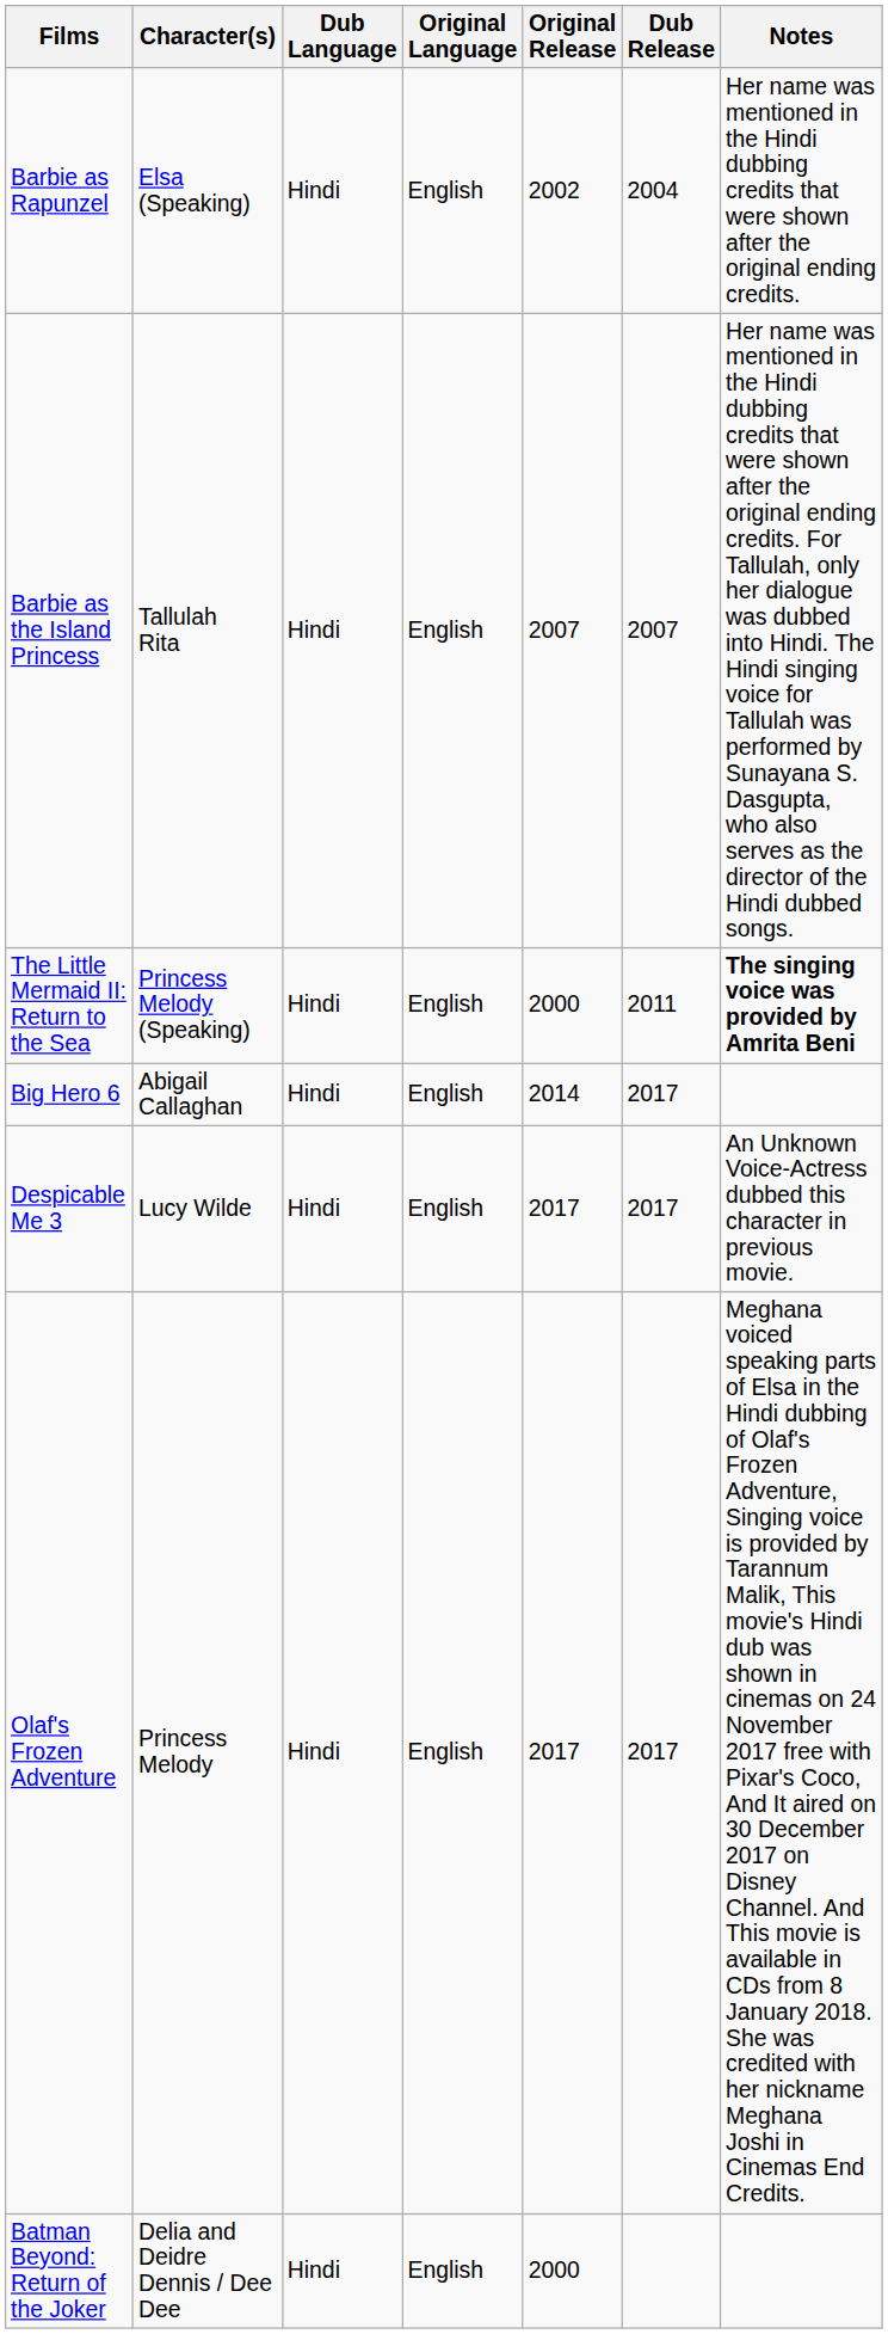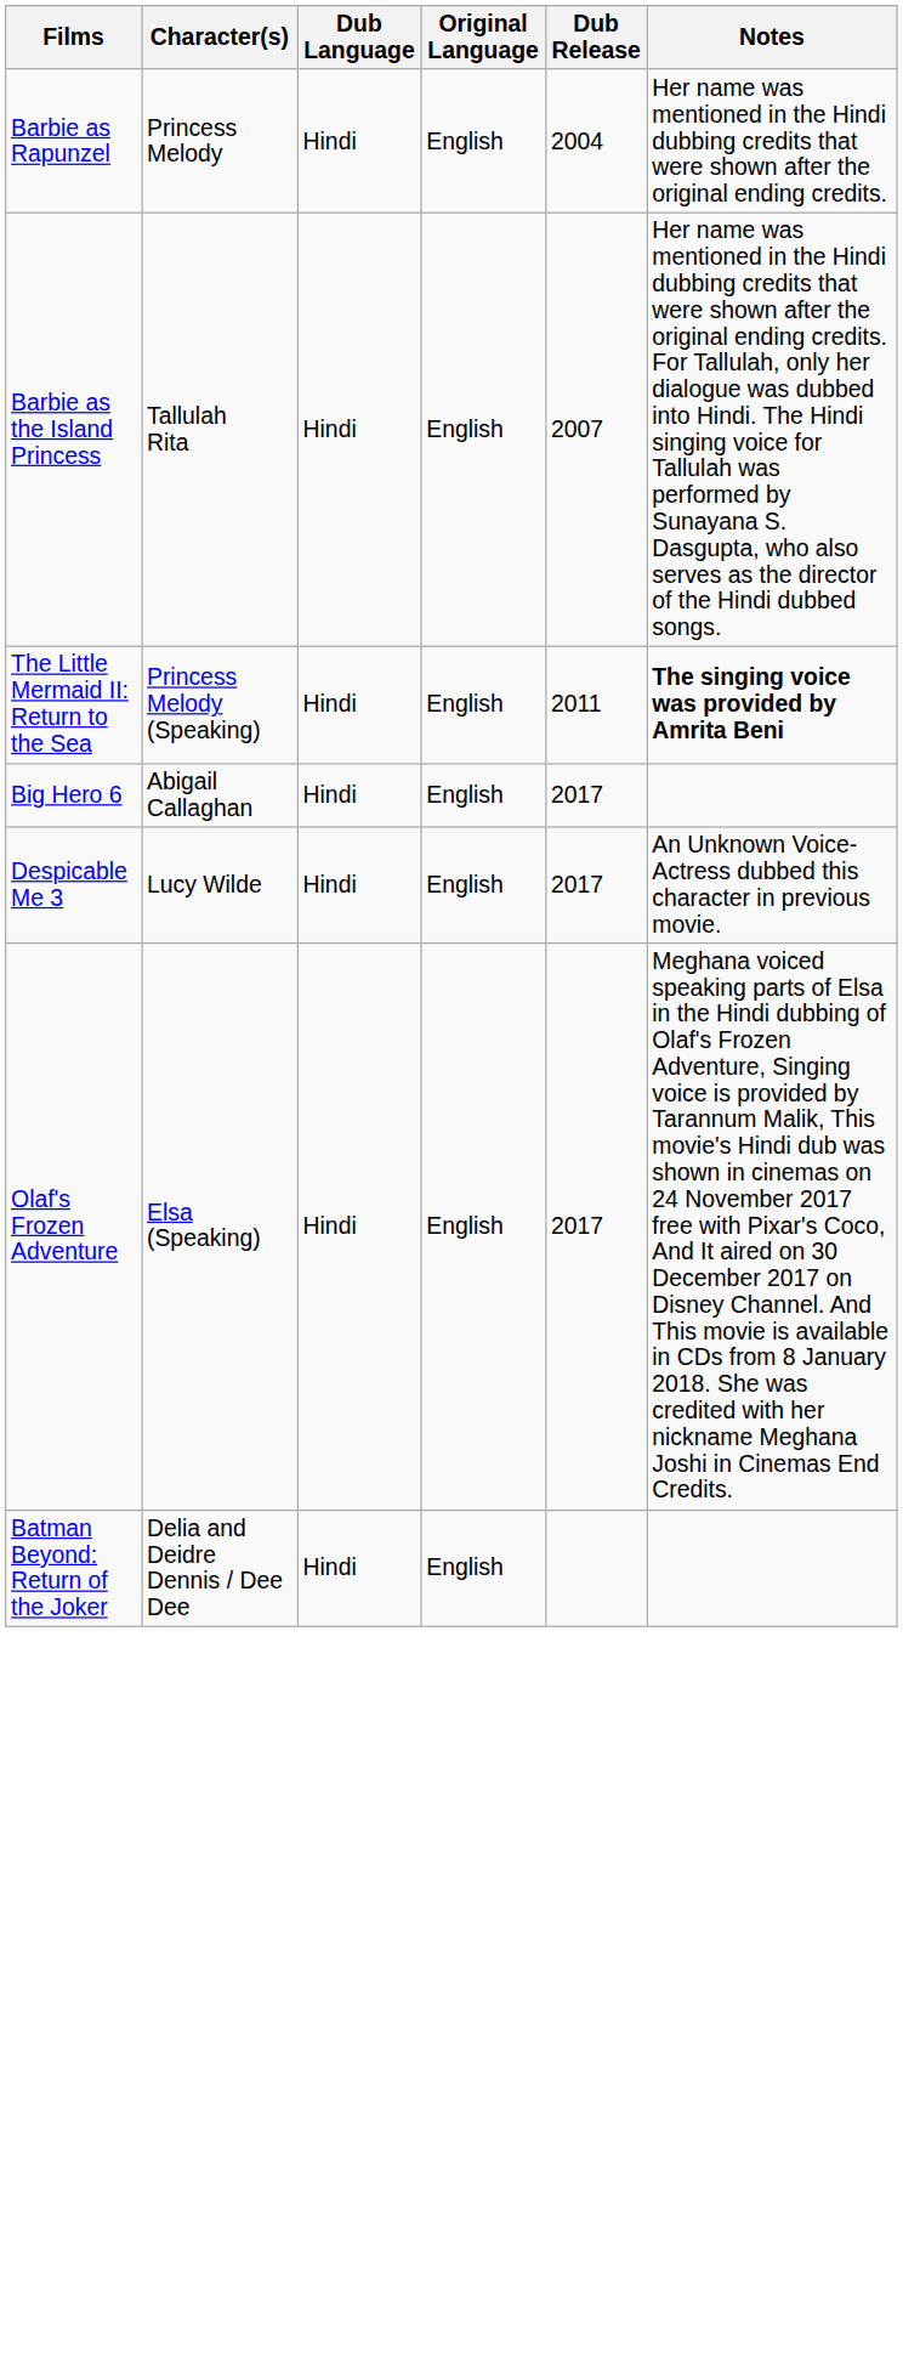- column: Original Release | 2002 | 2007 | 2000 | 2014 | 2017 | 2017 | 2000
Barbie as Rapunzel | Character(s): Elsa (Speaking) -> Princess Melody
Olaf's Frozen Adventure | Character(s): Princess Melody -> Elsa (Speaking)
